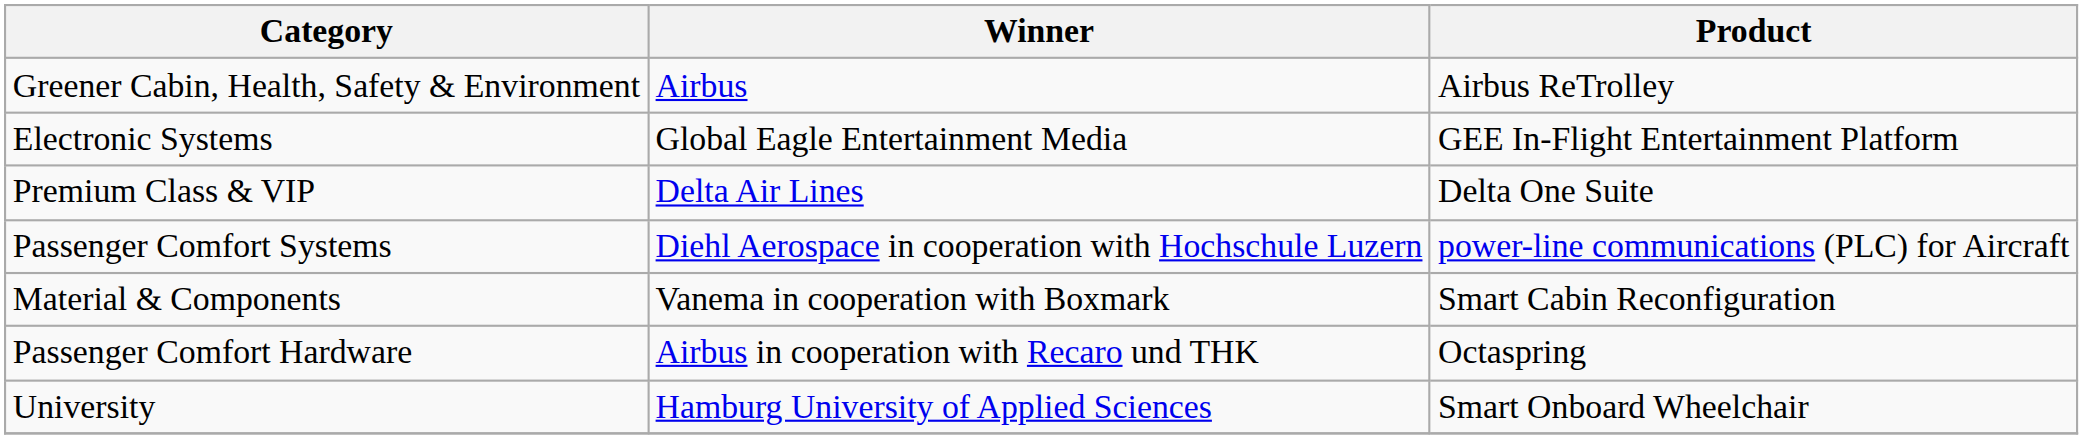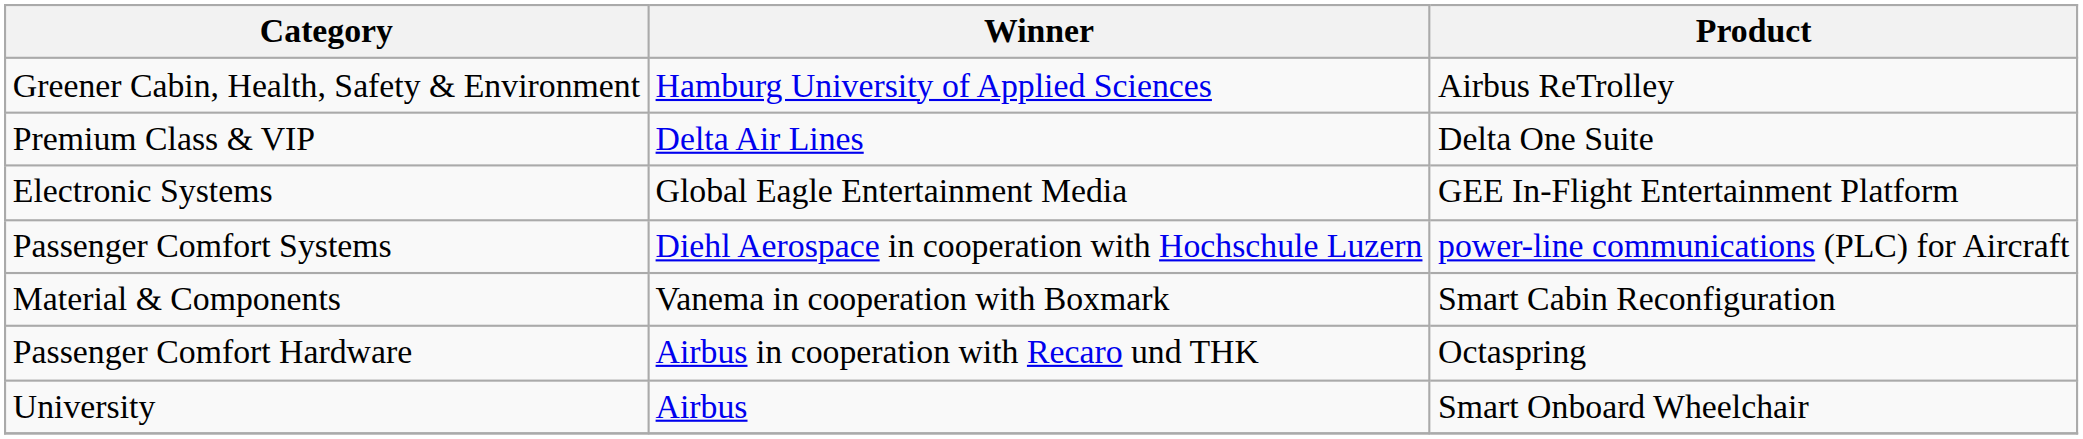Greener Cabin, Health, Safety & Environment | Winner: Airbus -> Hamburg University of Applied Sciences
rows swapped: Electronic Systems <-> Premium Class & VIP
University | Winner: Hamburg University of Applied Sciences -> Airbus
